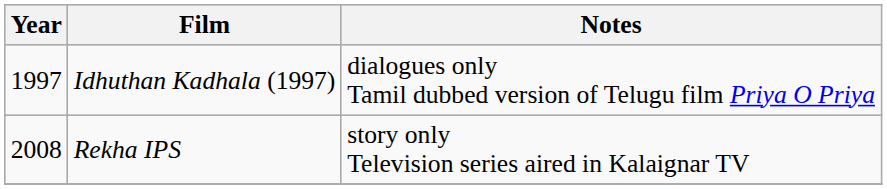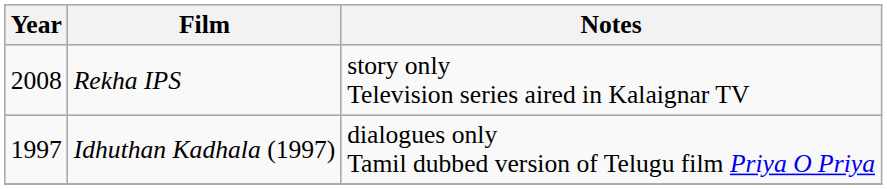rows swapped: Idhuthan Kadhala (1997) <-> Rekha IPS
